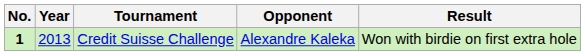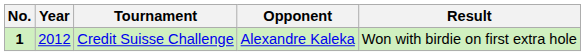Credit Suisse Challenge | Year: 2013 -> 2012
